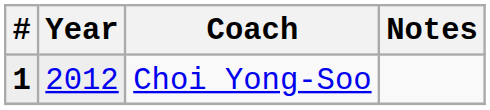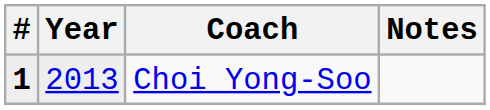Choi Yong-Soo | Year: 2012 -> 2013
